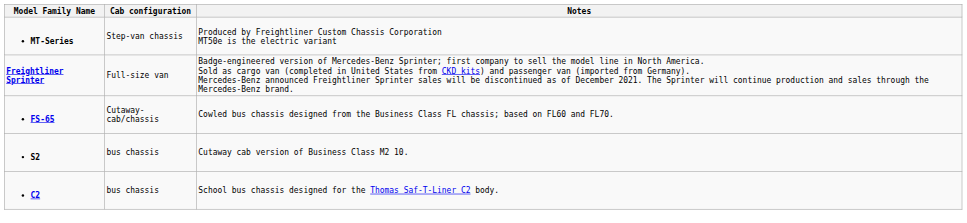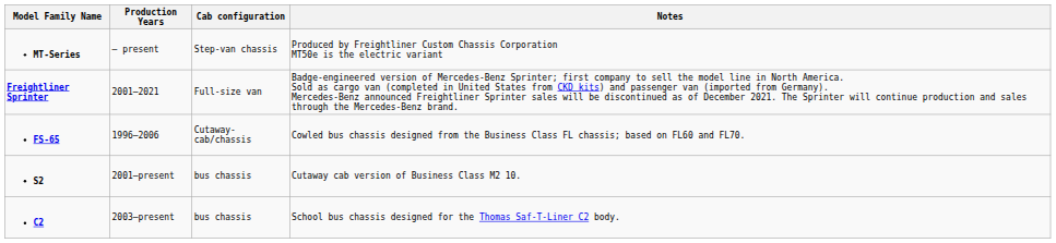+ column: Production Years | – present | 2001–2021 | 1996–2006 | 2001–present | 2003–present
